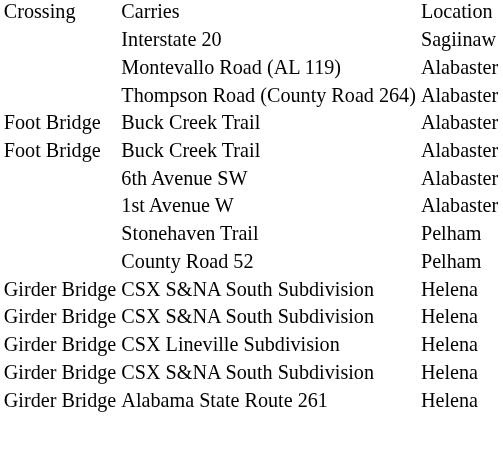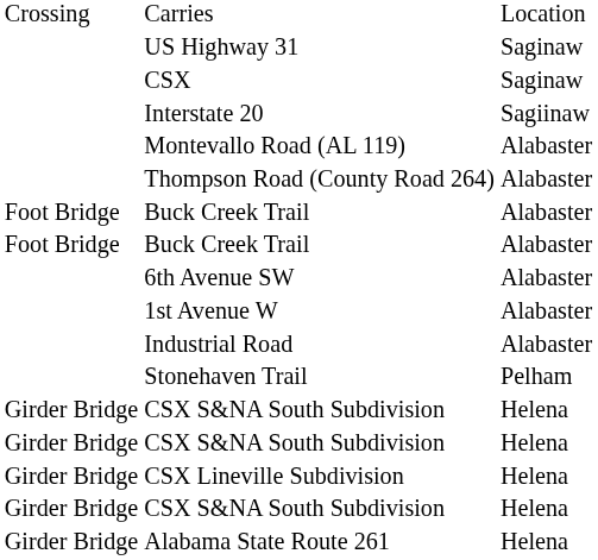+ row: US Highway 31 | Saginaw
+ row: CSX | Saginaw
+ row: Industrial Road | Alabaster
- row: County Road 52 | Pelham
